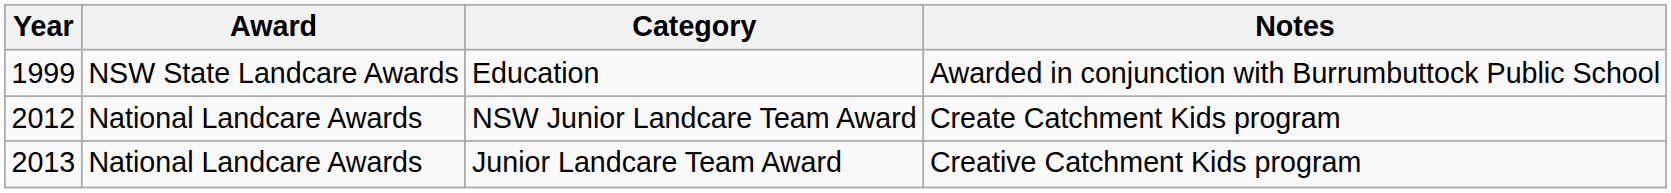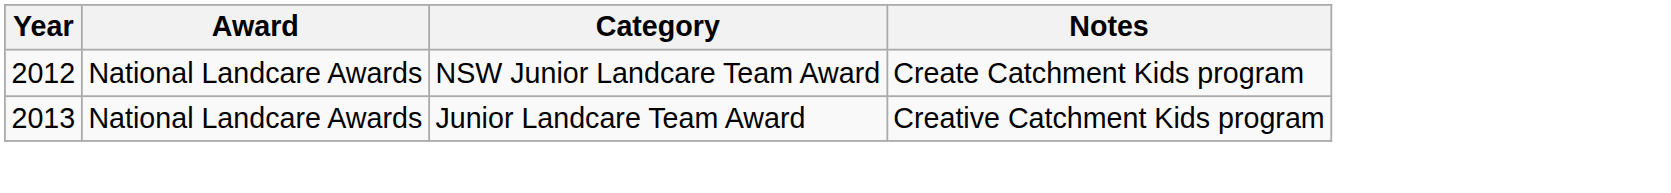- row: 1999 | NSW State Landcare Awards | Education | Awarded in conjunction with Burrumbuttock Public School
